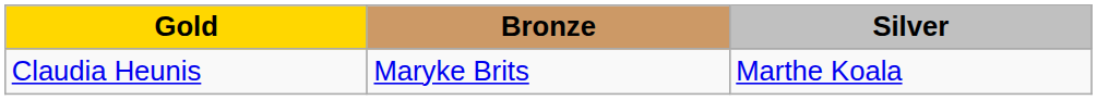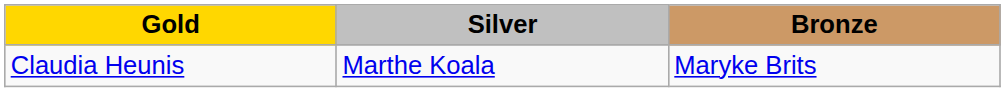columns swapped: Silver <-> Bronze
